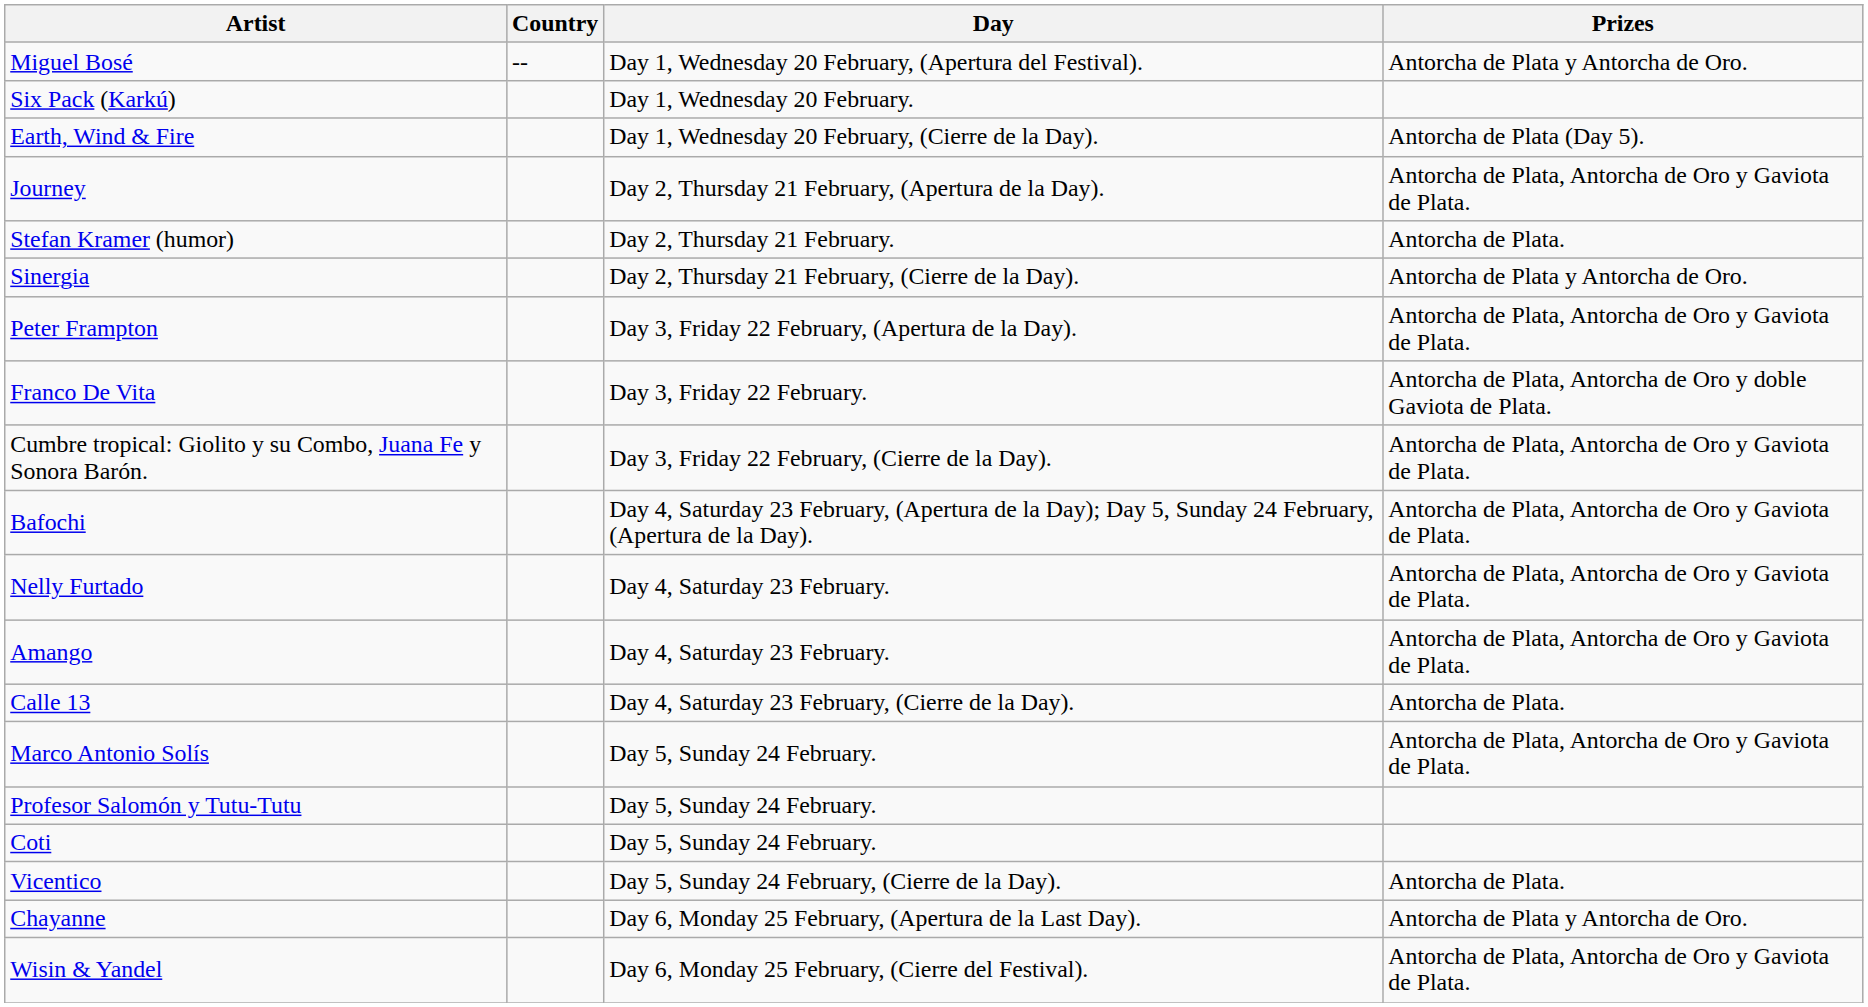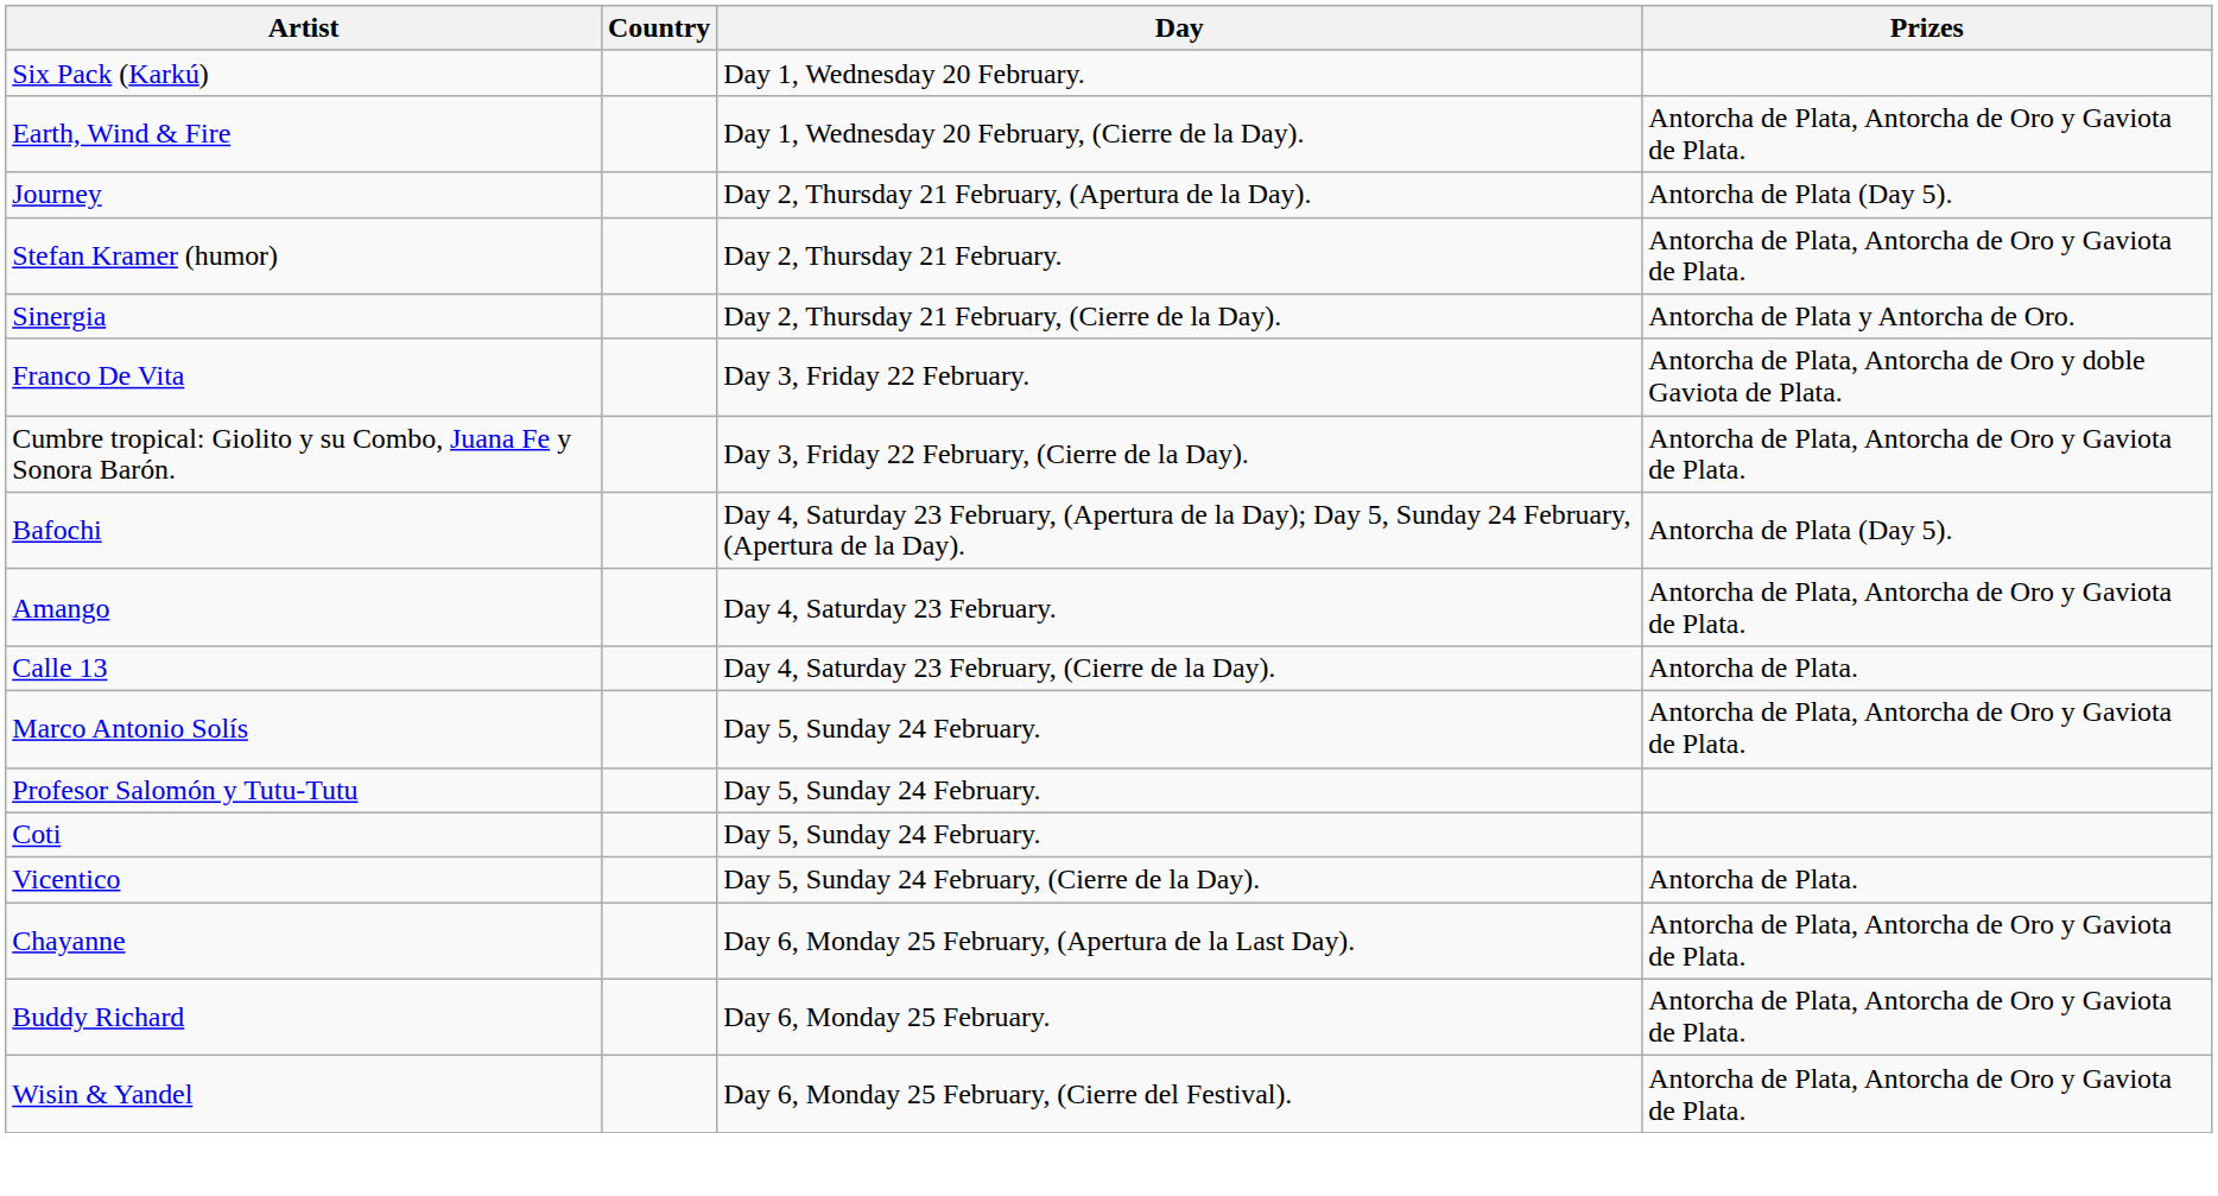- row: Miguel Bosé | -- | Day 1, Wednesday 20 February, (Apertura del Festival). | Antorcha de Plata y Antorcha de Oro.
Earth, Wind & Fire | Prizes: Antorcha de Plata (Day 5). -> Antorcha de Plata, Antorcha de Oro y Gaviota de Plata.
Journey | Prizes: Antorcha de Plata, Antorcha de Oro y Gaviota de Plata. -> Antorcha de Plata (Day 5).
Stefan Kramer (humor) | Prizes: Antorcha de Plata. -> Antorcha de Plata, Antorcha de Oro y Gaviota de Plata.
- row: Peter Frampton | Day 3, Friday 22 February, (Apertura de la Day). | Antorcha de Plata, Antorcha de Oro y Gaviota de Plata.
Bafochi | Prizes: Antorcha de Plata, Antorcha de Oro y Gaviota de Plata. -> Antorcha de Plata (Day 5).
- row: Nelly Furtado | Day 4, Saturday 23 February. | Antorcha de Plata, Antorcha de Oro y Gaviota de Plata.
Chayanne | Prizes: Antorcha de Plata y Antorcha de Oro. -> Antorcha de Plata, Antorcha de Oro y Gaviota de Plata.
+ row: Buddy Richard | Day 6, Monday 25 February. | Antorcha de Plata, Antorcha de Oro y Gaviota de Plata.
